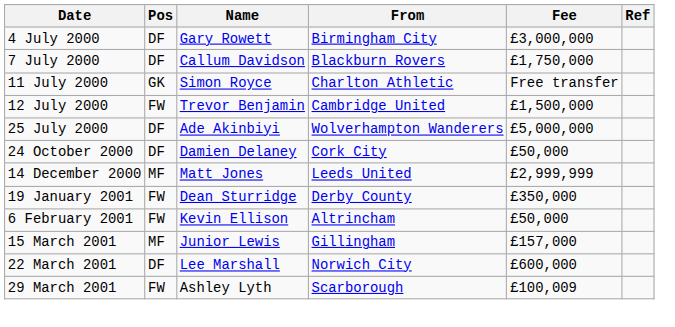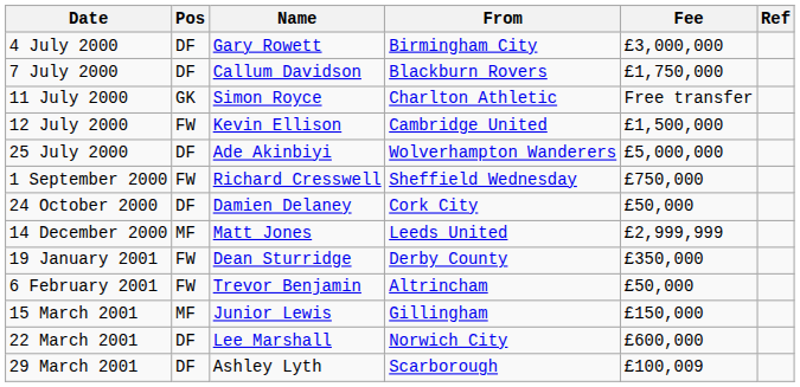12 July 2000 | Name: Trevor Benjamin -> Kevin Ellison
+ row: 1 September 2000 | FW | Richard Cresswell | Sheffield Wednesday | £750,000
6 February 2001 | Name: Kevin Ellison -> Trevor Benjamin
15 March 2001 | Fee: £157,000 -> £150,000
29 March 2001 | Pos: FW -> DF
